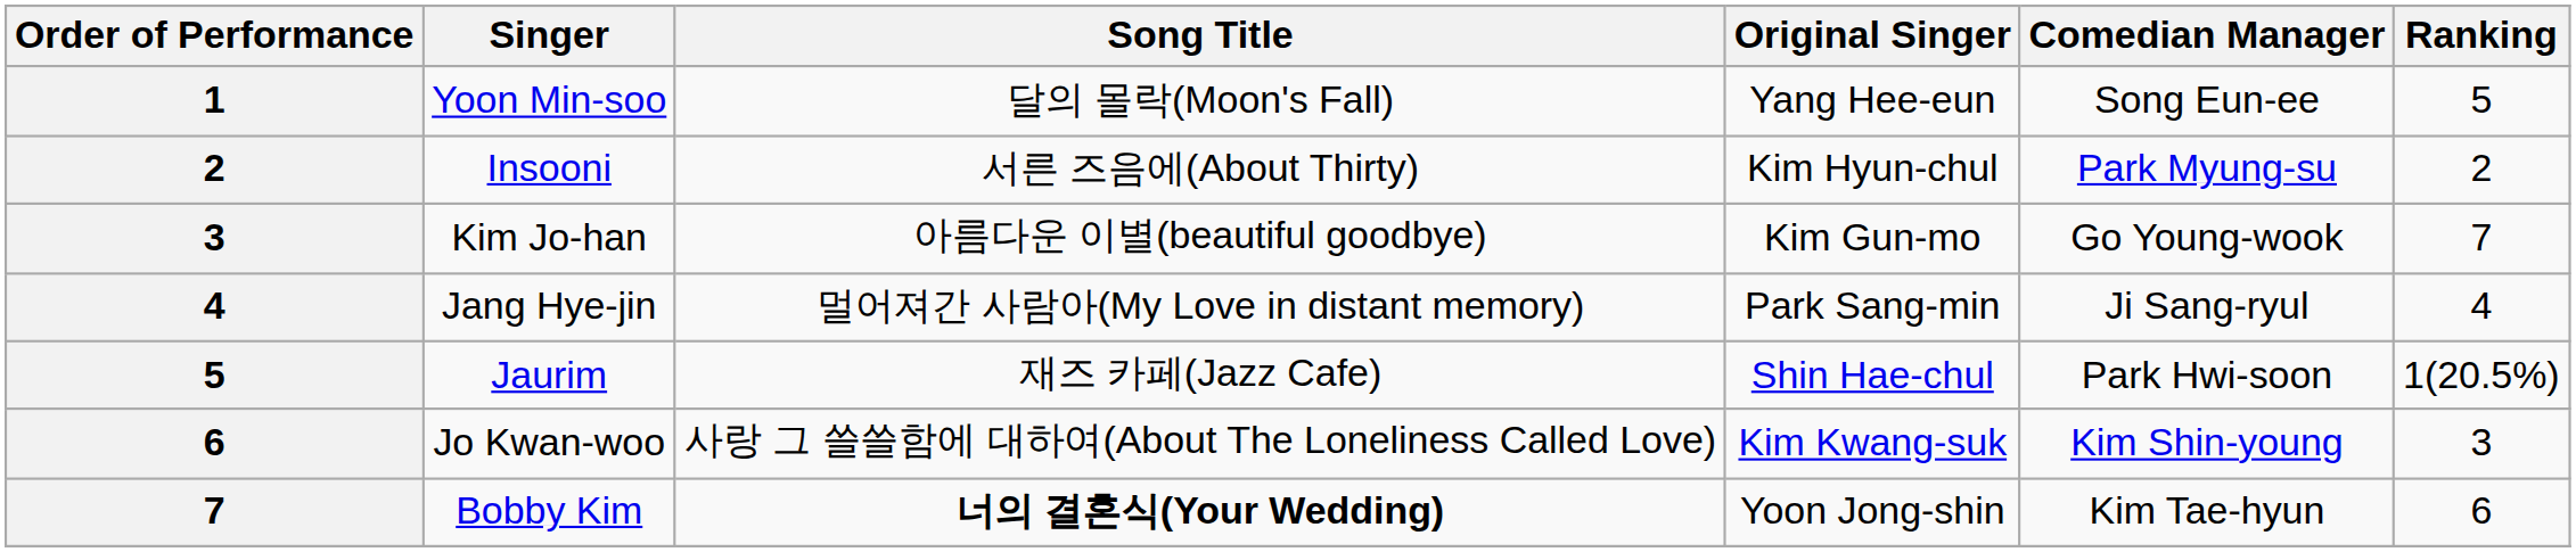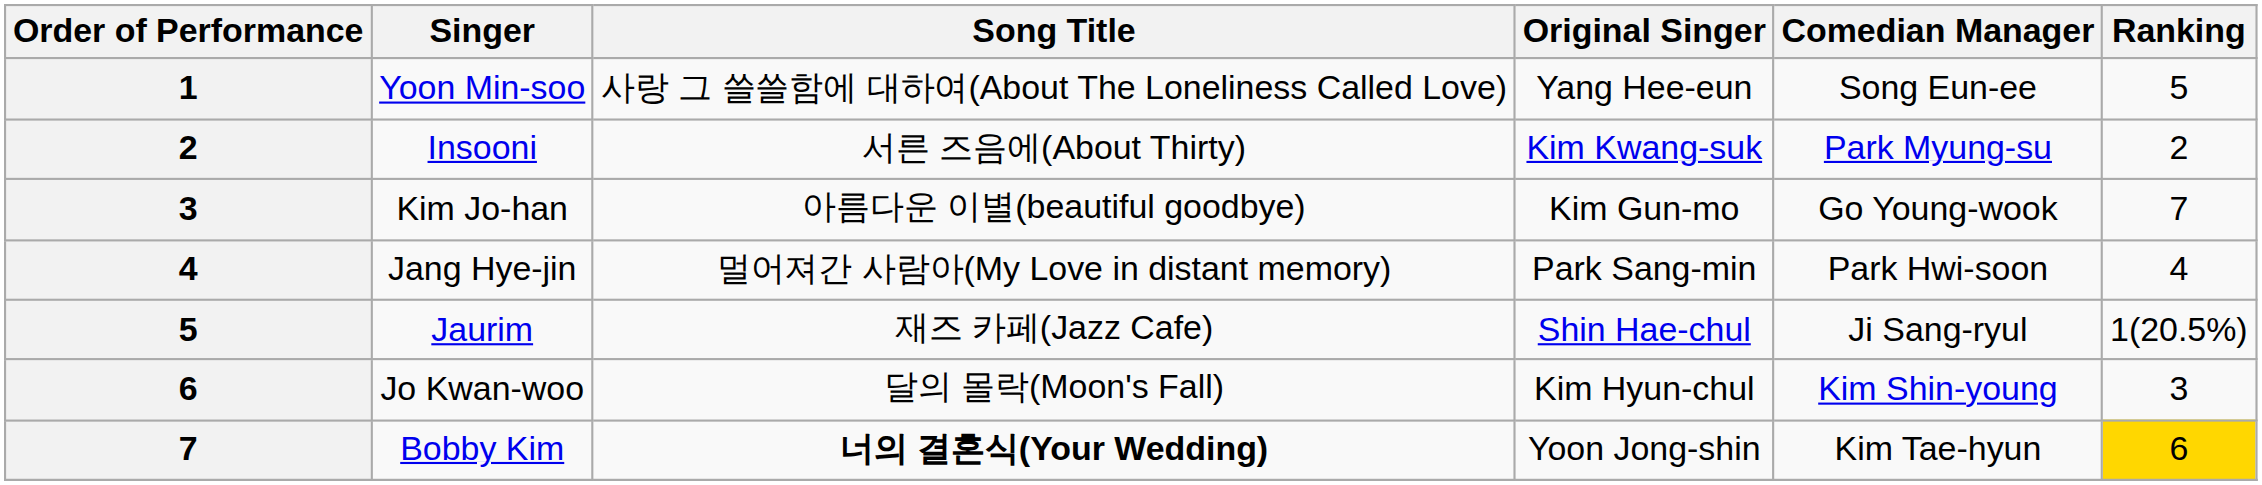Yoon Min-soo | Song Title: 달의 몰락(Moon's Fall) -> 사랑 그 쓸쓸함에 대하여(About The Loneliness Called Love)
Insooni | Original Singer: Kim Hyun-chul -> Kim Kwang-suk
Jang Hye-jin | Comedian Manager: Ji Sang-ryul -> Park Hwi-soon
Jaurim | Comedian Manager: Park Hwi-soon -> Ji Sang-ryul
Jo Kwan-woo | Song Title: 사랑 그 쓸쓸함에 대하여(About The Loneliness Called Love) -> 달의 몰락(Moon's Fall)
Jo Kwan-woo | Original Singer: Kim Kwang-suk -> Kim Hyun-chul
Bobby Kim | Ranking: no background -> gold background
